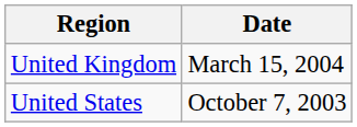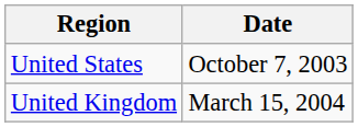rows swapped: United States <-> United Kingdom
